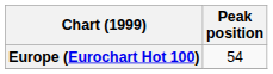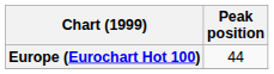Europe (Eurochart Hot 100) | Peak position: 54 -> 44
